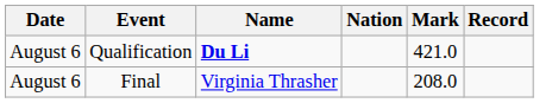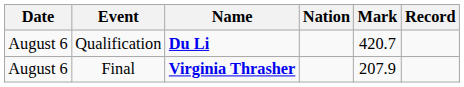Qualification | Mark: 421.0 -> 420.7
Final | Name: normal -> bold
Final | Mark: 208.0 -> 207.9
